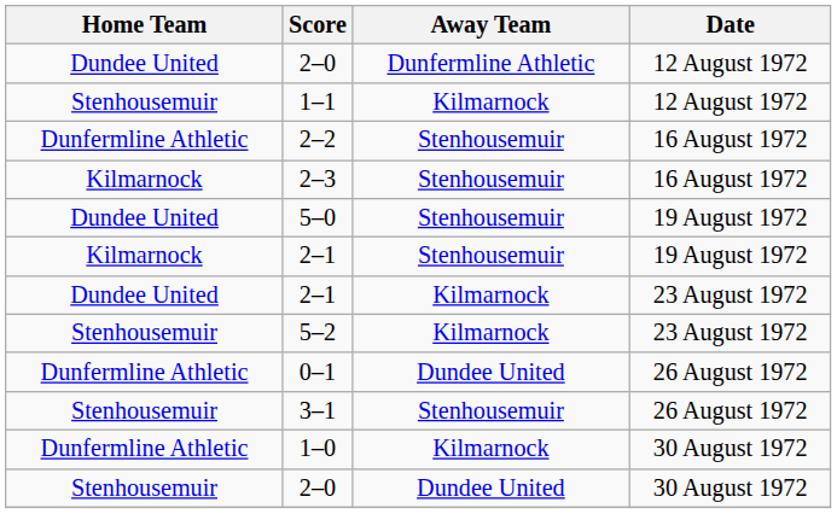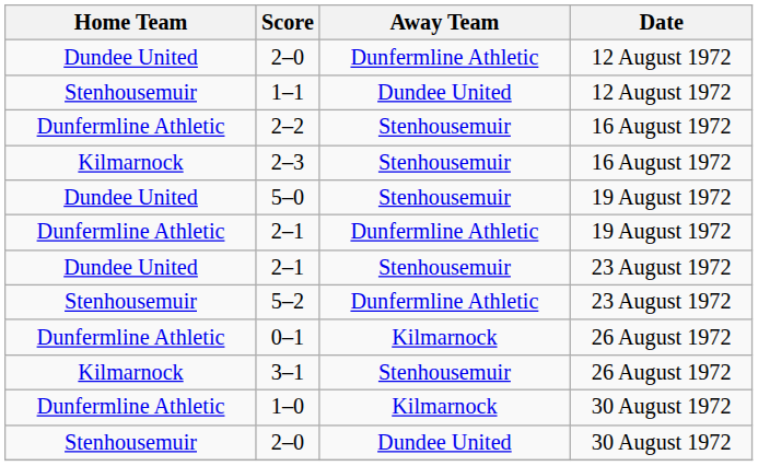1–1 | Away Team: Kilmarnock -> Dundee United
2–1 / 19 August 1972 | Home Team: Kilmarnock -> Dunfermline Athletic
2–1 / 19 August 1972 | Away Team: Stenhousemuir -> Dunfermline Athletic
2–1 / 23 August 1972 | Away Team: Kilmarnock -> Stenhousemuir
5–2 | Away Team: Kilmarnock -> Dunfermline Athletic
0–1 | Away Team: Dundee United -> Kilmarnock
3–1 | Home Team: Stenhousemuir -> Kilmarnock
